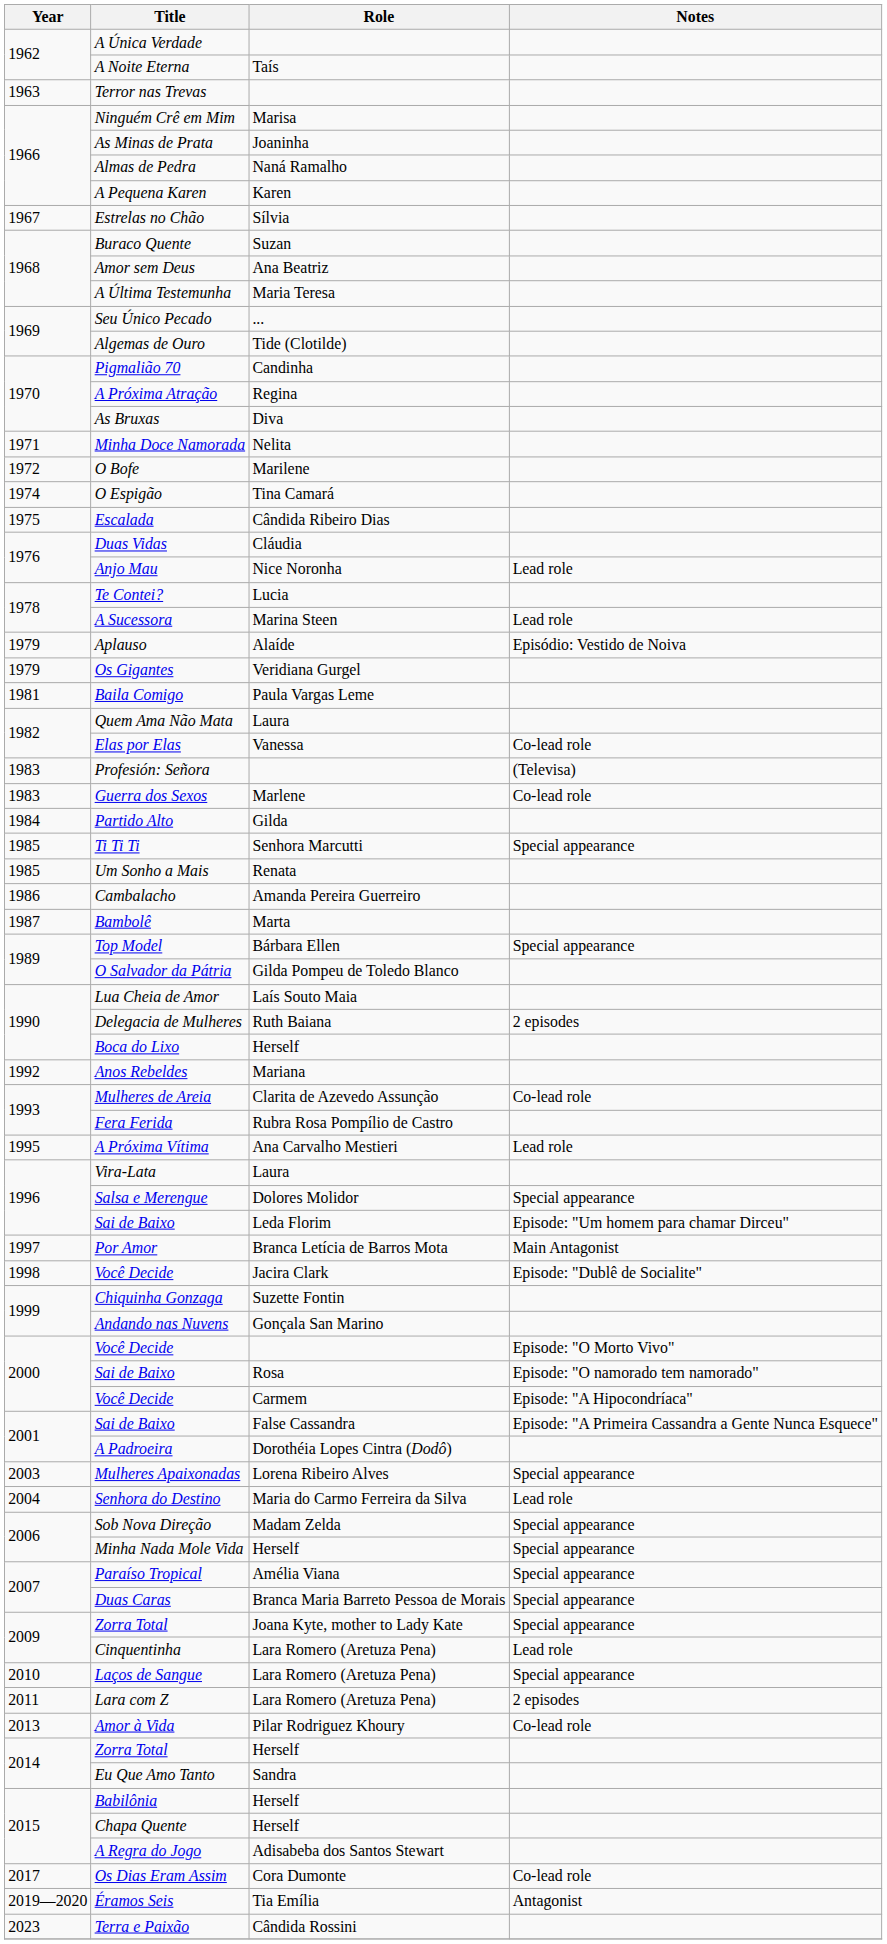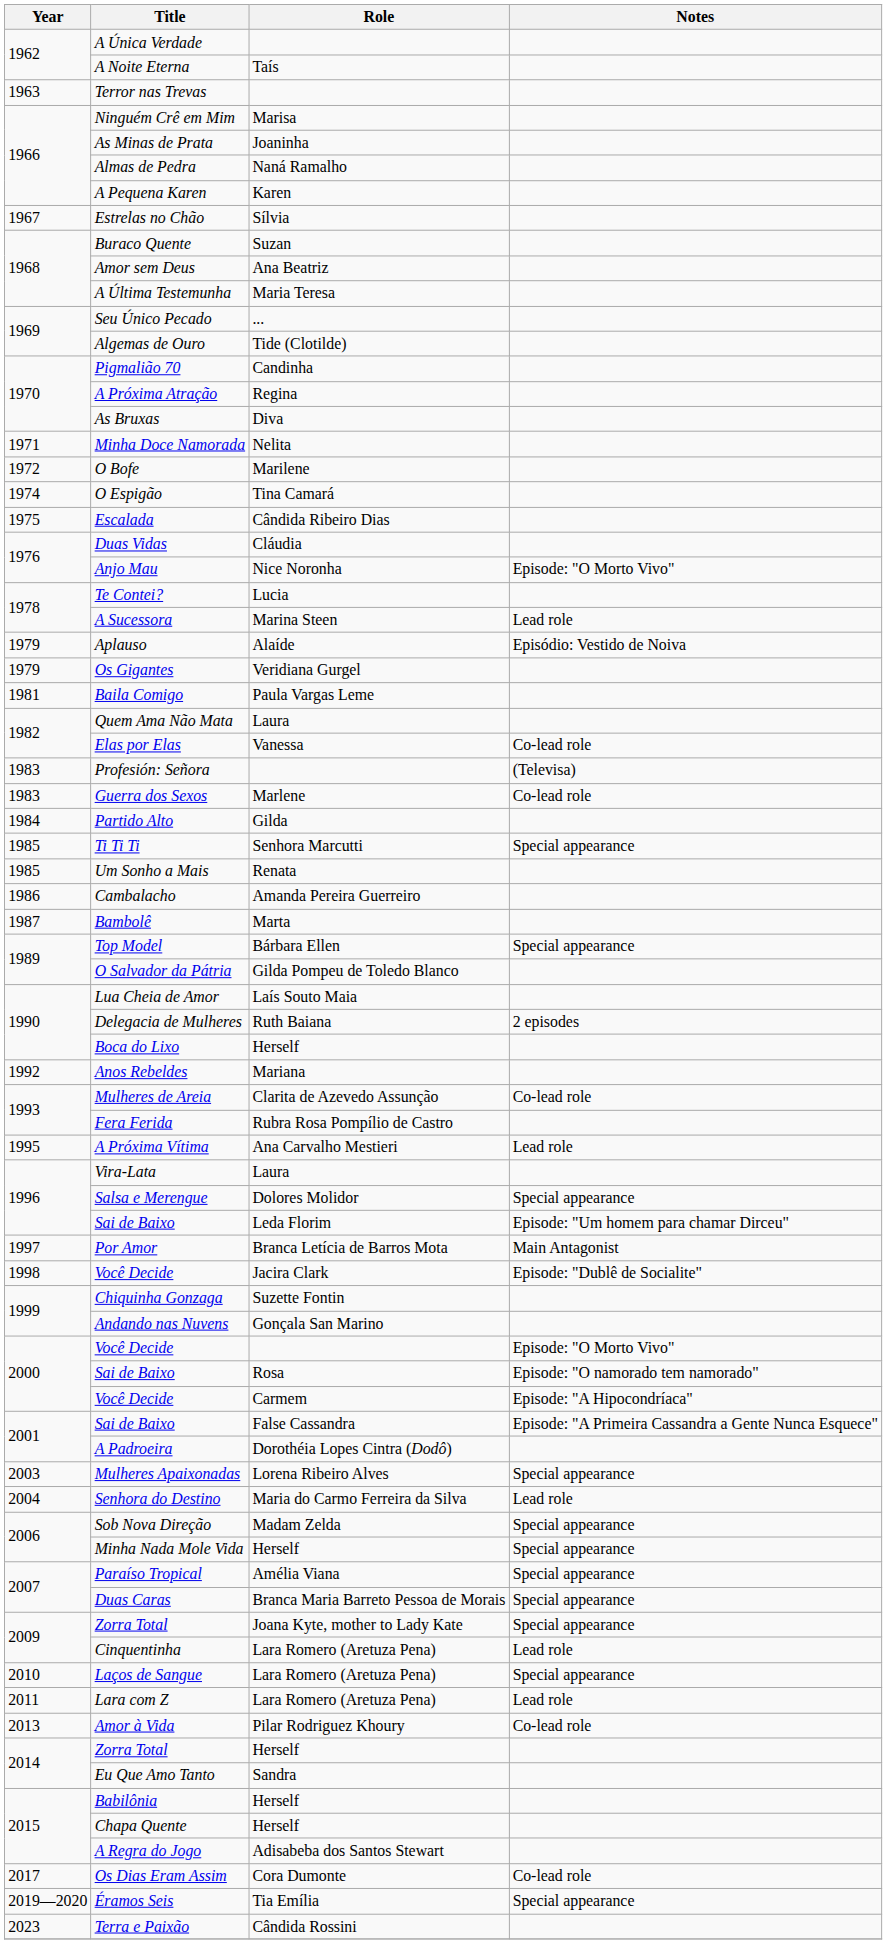Anjo Mau | Notes: Lead role -> Episode: "O Morto Vivo"
Lara com Z | Notes: 2 episodes -> Lead role
Éramos Seis | Notes: Antagonist -> Special appearance
